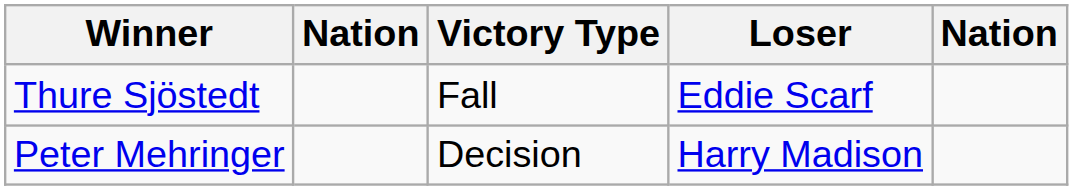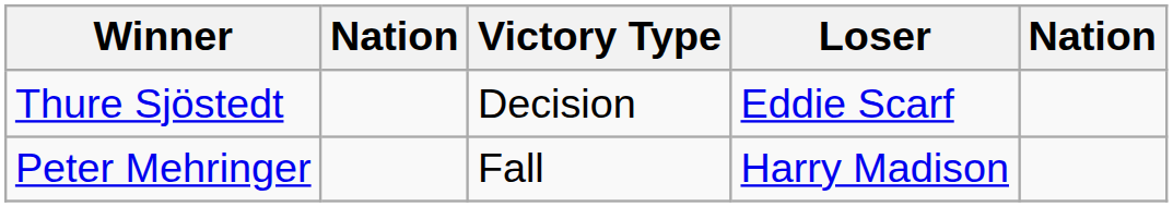Thure Sjöstedt | Victory Type: Fall -> Decision
Peter Mehringer | Victory Type: Decision -> Fall
